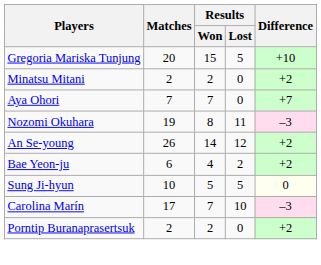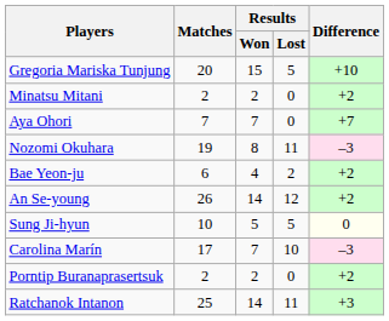rows swapped: An Se-young <-> Bae Yeon-ju
+ row: Ratchanok Intanon | 25 | 14 | 11 | +3
